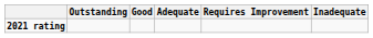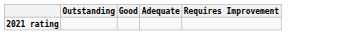- column: Inadequate
